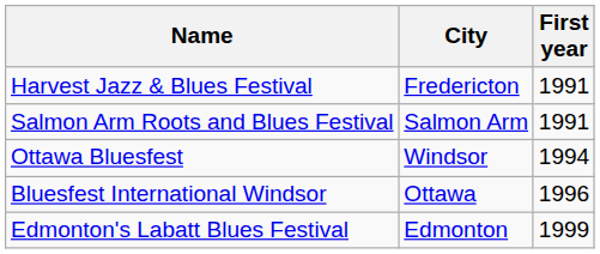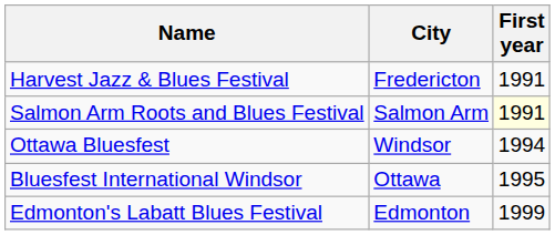Salmon Arm Roots and Blues Festival | First year: no background -> lightyellow background
Bluesfest International Windsor | First year: 1996 -> 1995
